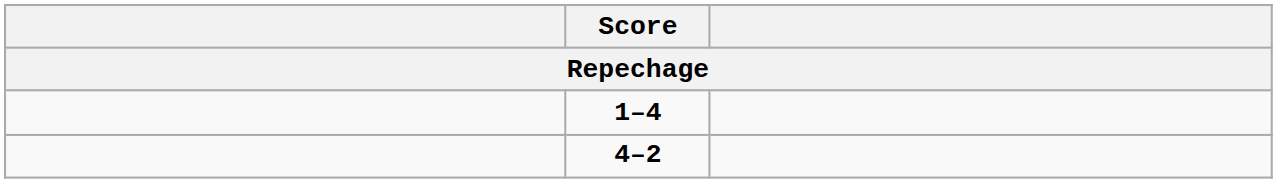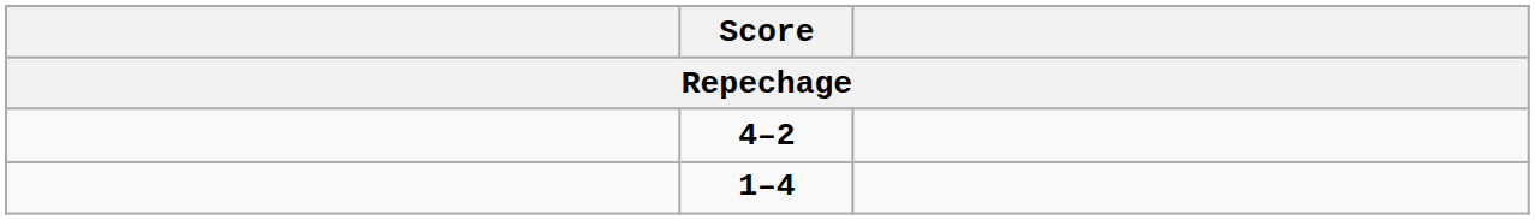rows swapped: 4–2 <-> 1–4
